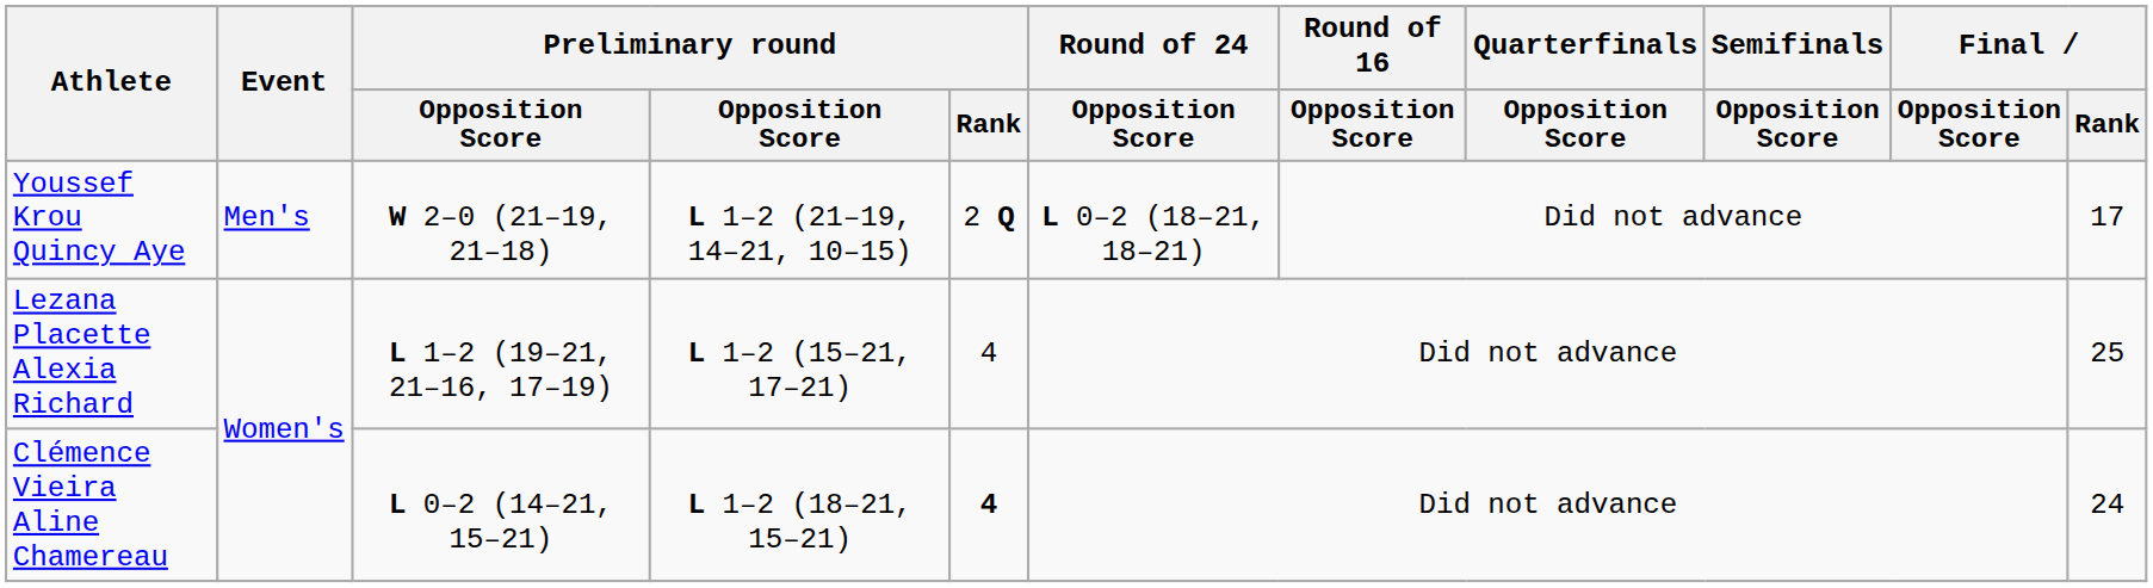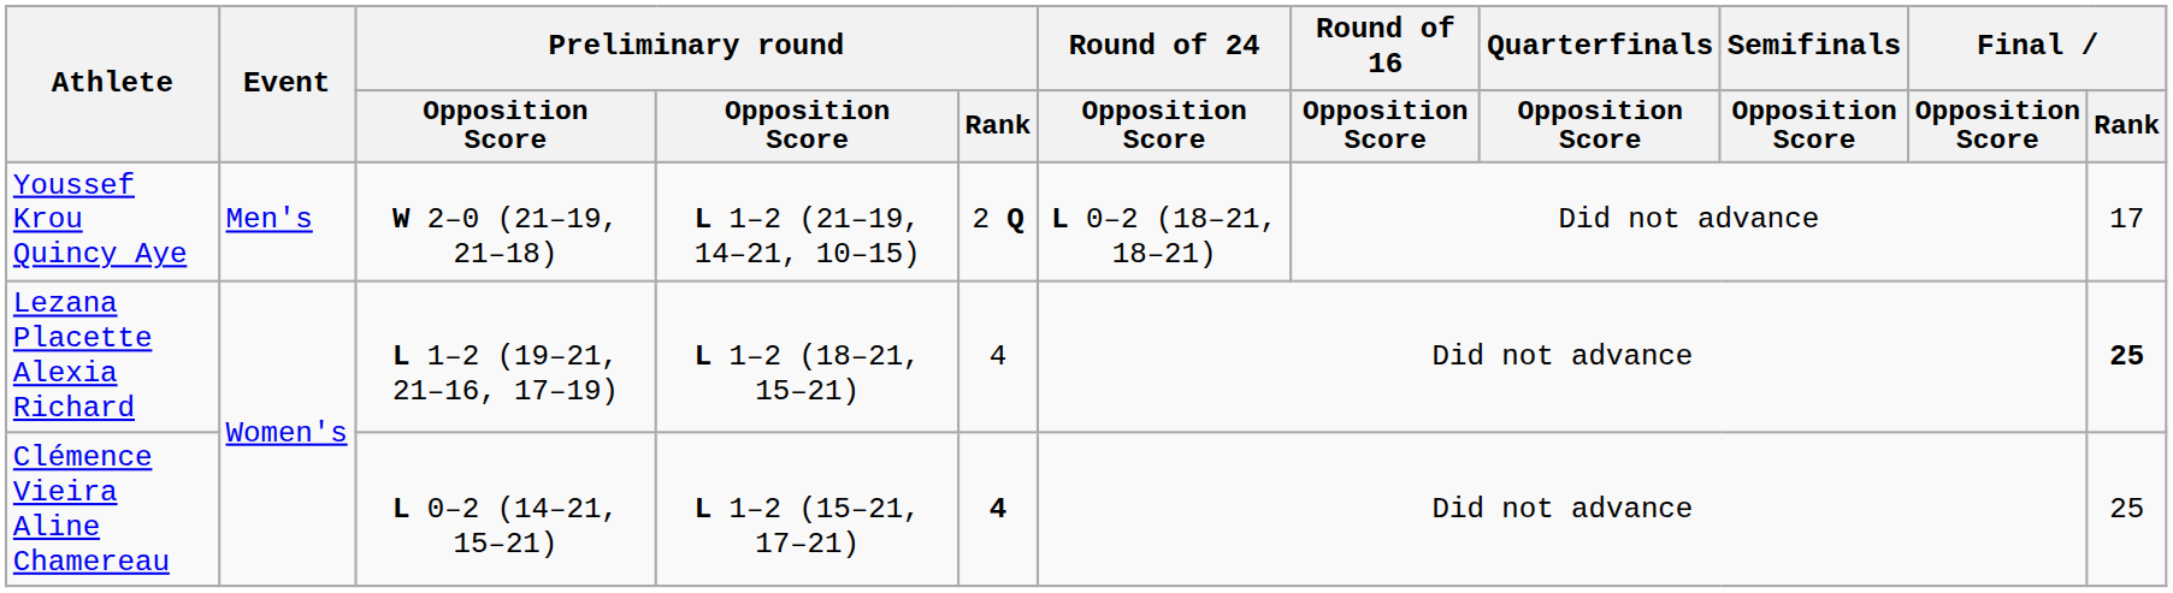Lezana Placette Alexia Richard | column 4: L 1–2 (15–21, 17–21) -> L 1–2 (18–21, 15–21)
Lezana Placette Alexia Richard | Final / Rank: normal -> bold
Clémence Vieira Aline Chamereau | column 4: L 1–2 (18–21, 15–21) -> L 1–2 (15–21, 17–21)
Clémence Vieira Aline Chamereau | Final / Rank: 24 -> 25
